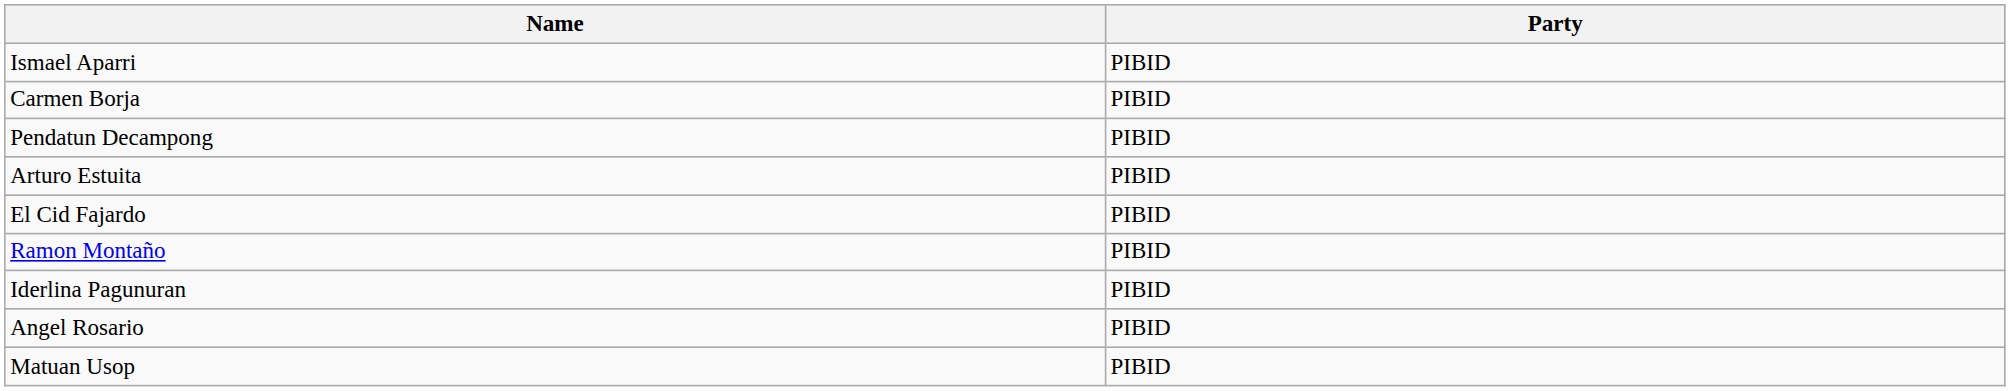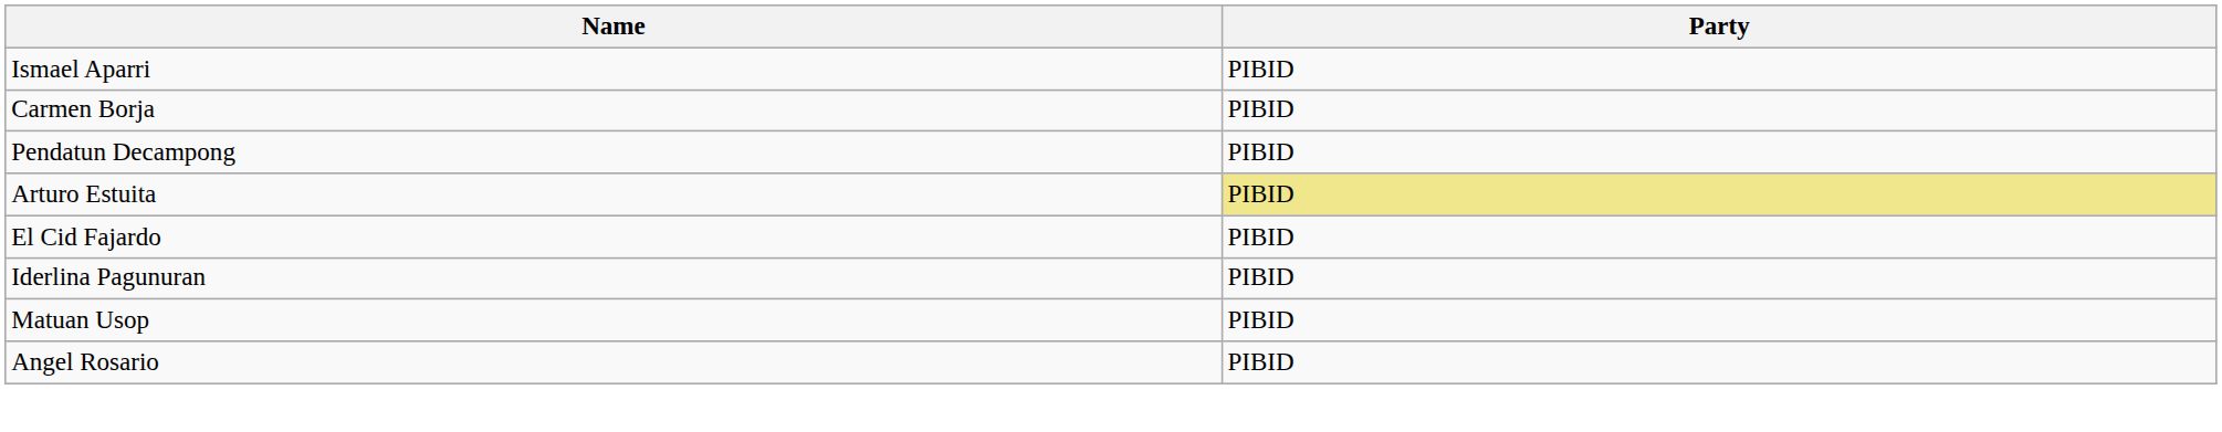Arturo Estuita | Party: no background -> khaki background
- row: Ramon Montaño | PIBID
rows swapped: Angel Rosario <-> Matuan Usop
